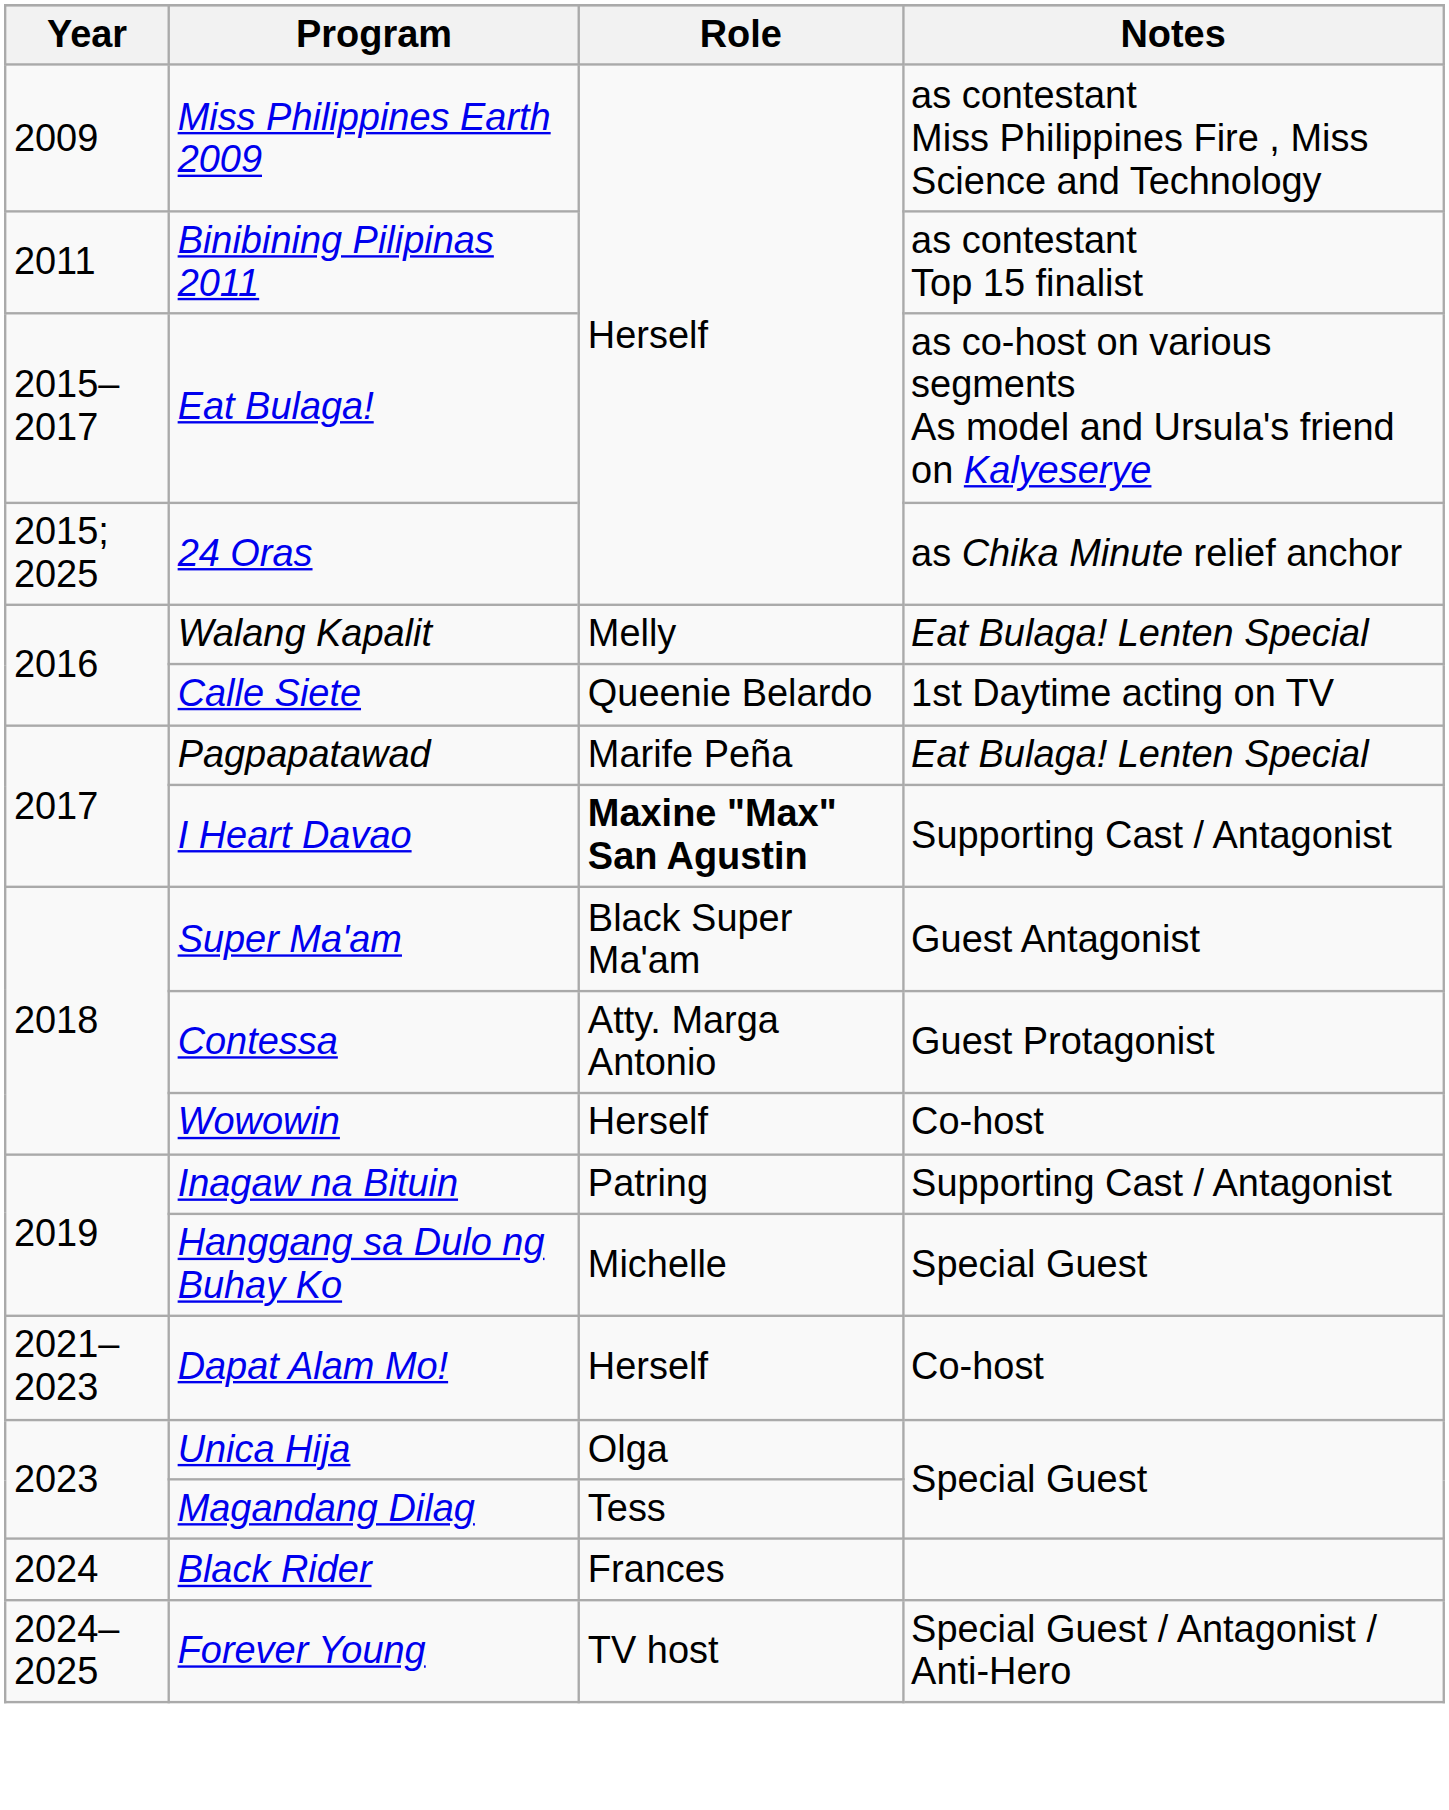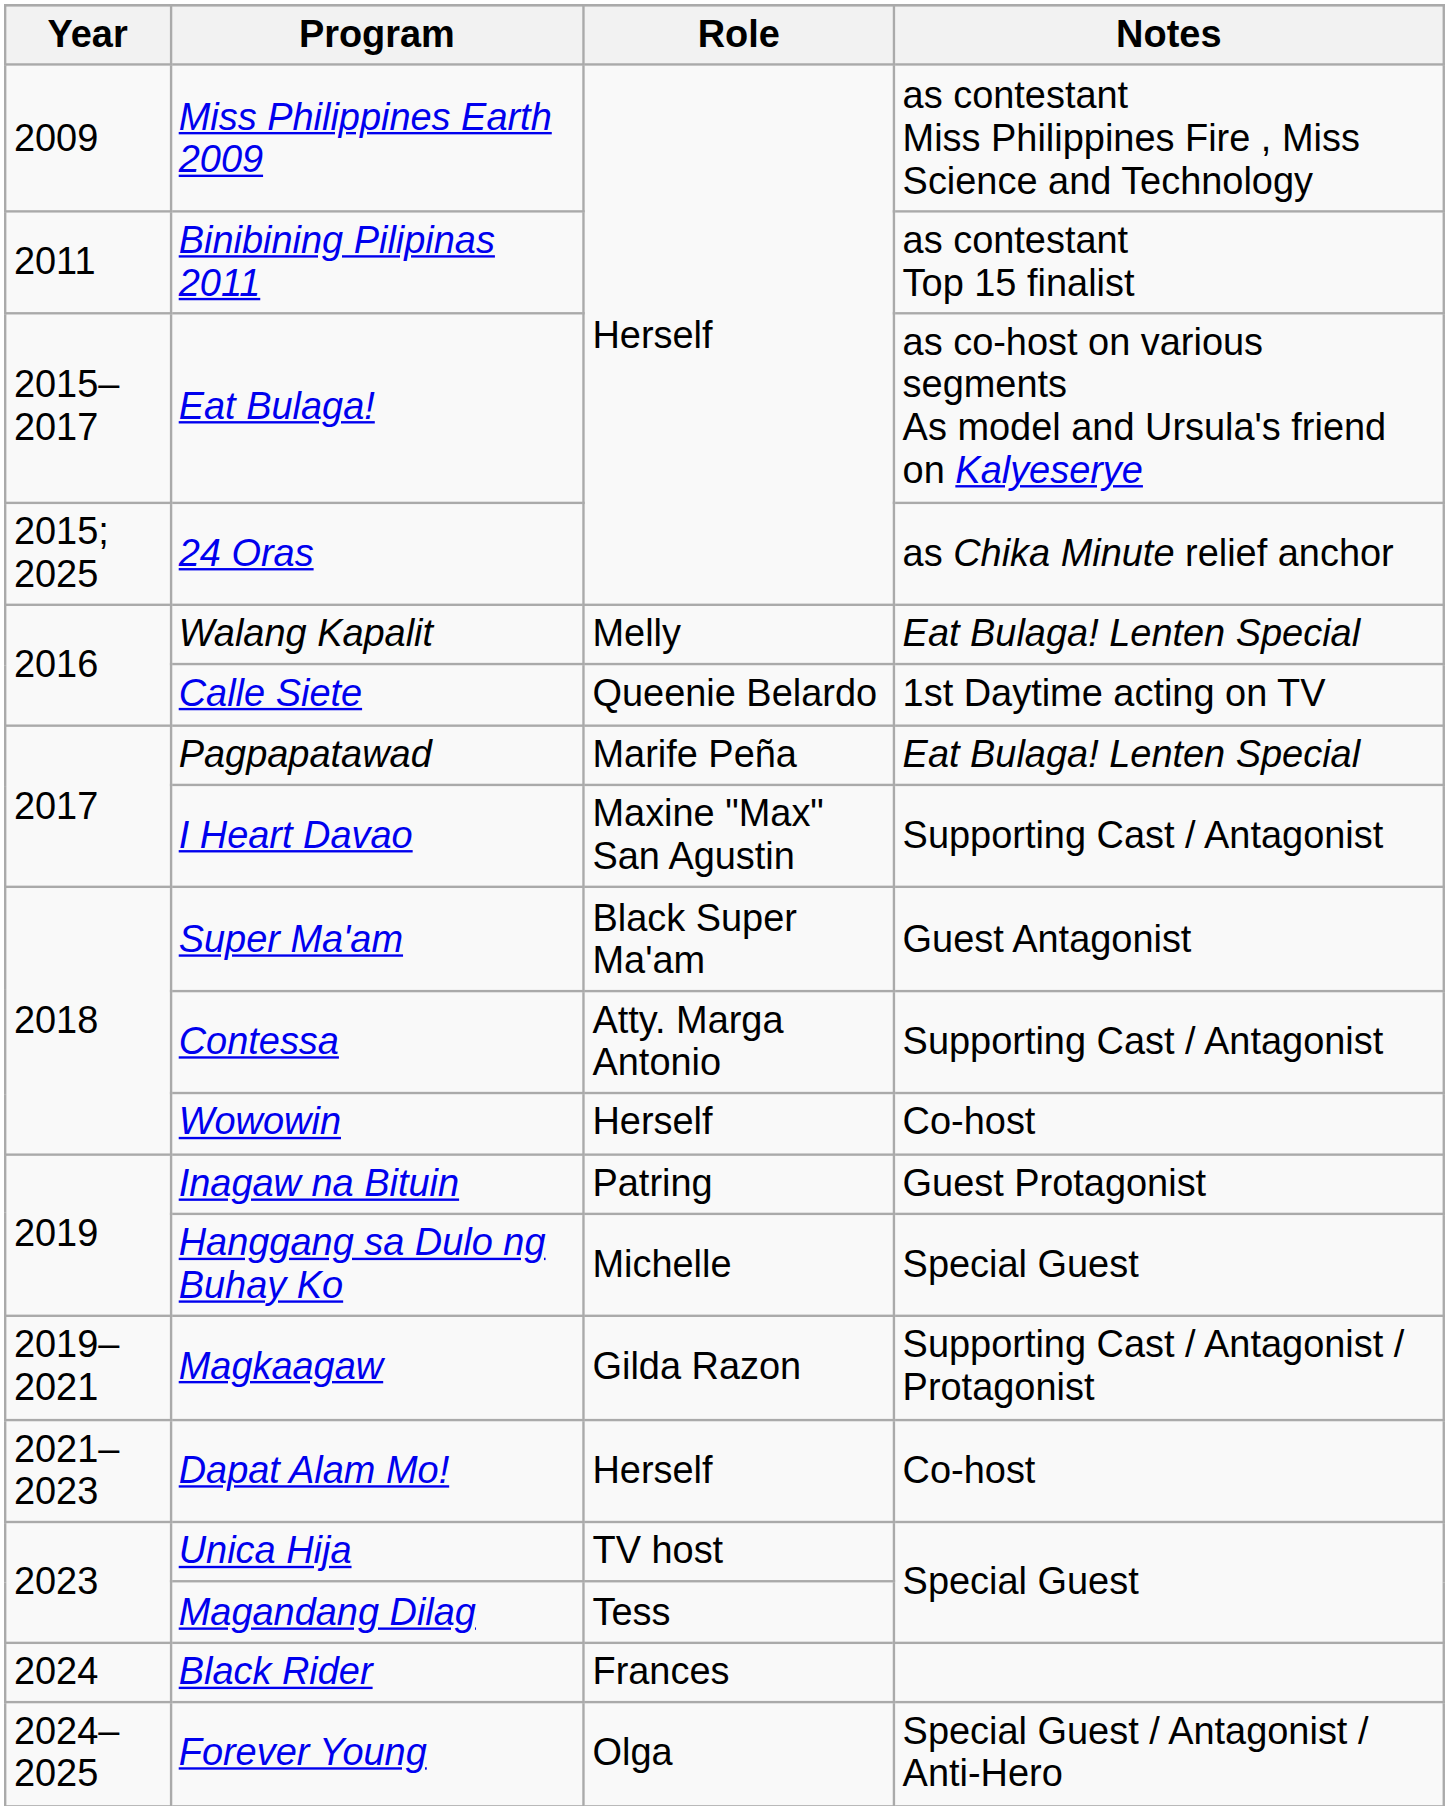I Heart Davao | Role: bold -> normal
Contessa | Notes: Guest Protagonist -> Supporting Cast / Antagonist
Inagaw na Bituin | Notes: Supporting Cast / Antagonist -> Guest Protagonist
+ row: 2019–2021 | Magkaagaw | Gilda Razon | Supporting Cast / Antagonist / Protagonist
Unica Hija | Role: Olga -> TV host
Forever Young | Role: TV host -> Olga
